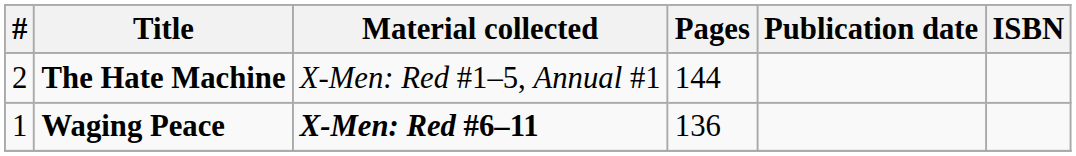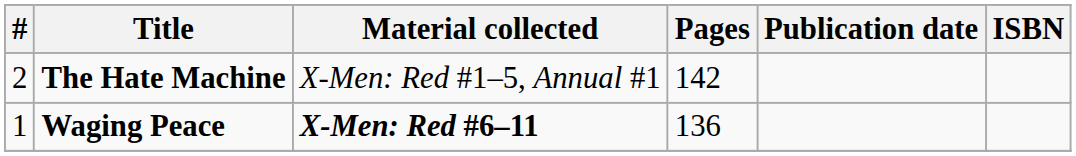The Hate Machine | Pages: 144 -> 142
